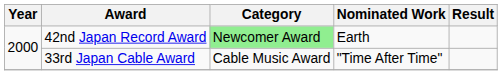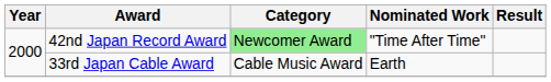42nd Japan Record Award | Nominated Work: Earth -> "Time After Time"
33rd Japan Cable Award | Nominated Work: "Time After Time" -> Earth
